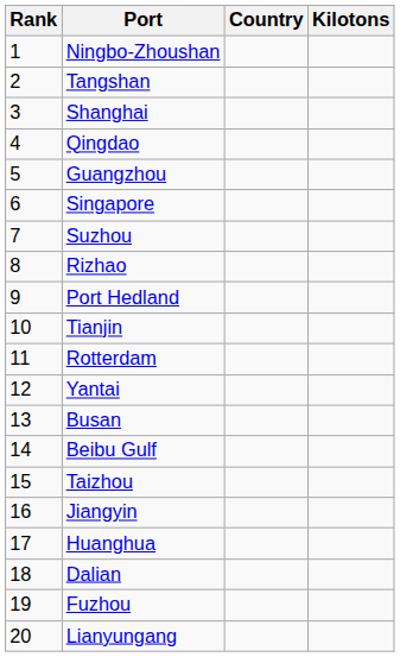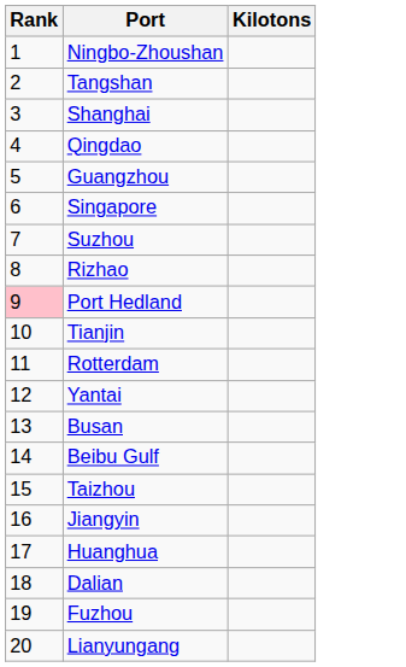- column: Country
Port Hedland | Rank: no background -> pink background
